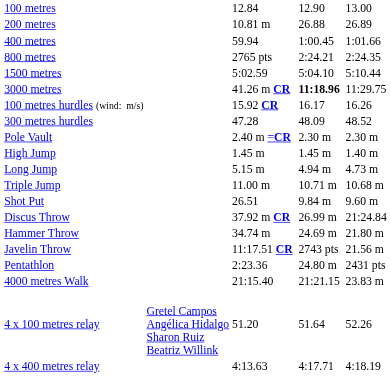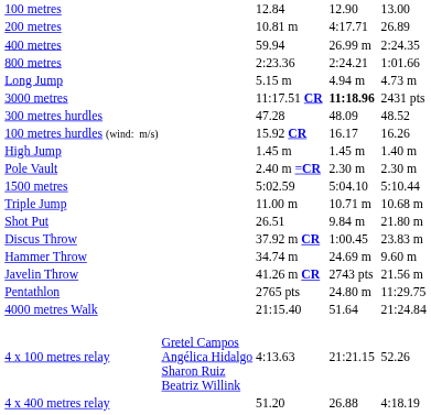200 metres | column 5: 26.88 -> 4:17.71
400 metres | column 5: 1:00.45 -> 26.99 m
400 metres | column 7: 1:01.66 -> 2:24.35
800 metres | column 3: 2765 pts -> 2:23.36
800 metres | column 7: 2:24.35 -> 1:01.66
rows swapped: 1500 metres <-> Long Jump
3000 metres | column 3: 41.26 m CR -> 11:17.51 CR
3000 metres | column 7: 11:29.75 -> 2431 pts
rows swapped: 100 metres hurdles (wind: m/s) <-> 300 metres hurdles
rows swapped: High Jump <-> Pole Vault
Shot Put | column 7: 9.60 m -> 21.80 m
Discus Throw | column 5: 26.99 m -> 1:00.45
Discus Throw | column 7: 21:24.84 -> 23.83 m
Hammer Throw | column 7: 21.80 m -> 9.60 m
Javelin Throw | column 3: 11:17.51 CR -> 41.26 m CR
Pentathlon | column 3: 2:23.36 -> 2765 pts
Pentathlon | column 7: 2431 pts -> 11:29.75
4000 metres Walk | column 5: 21:21.15 -> 51.64
4000 metres Walk | column 7: 23.83 m -> 21:24.84
4 x 100 metres relay | column 3: 51.20 -> 4:13.63
4 x 100 metres relay | column 5: 51.64 -> 21:21.15
4 x 400 metres relay | column 3: 4:13.63 -> 51.20
4 x 400 metres relay | column 5: 4:17.71 -> 26.88
